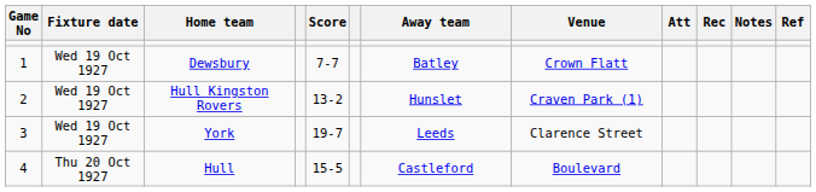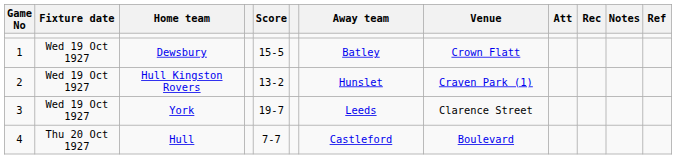Dewsbury | Score: 7-7 -> 15-5
Hull | Score: 15-5 -> 7-7
